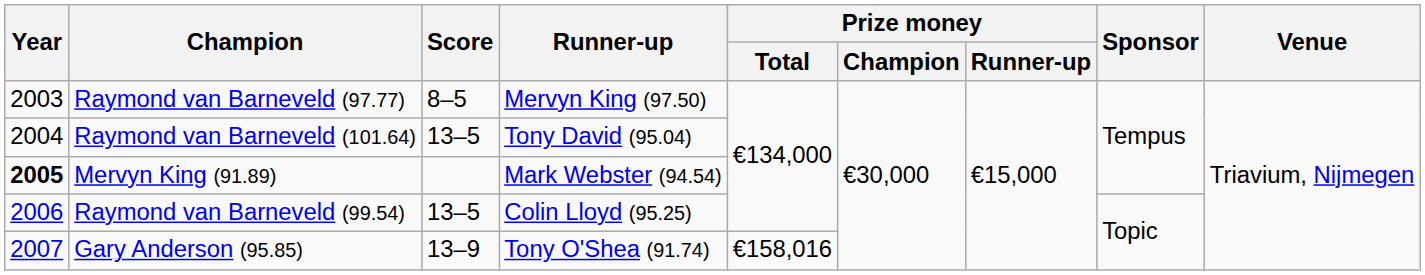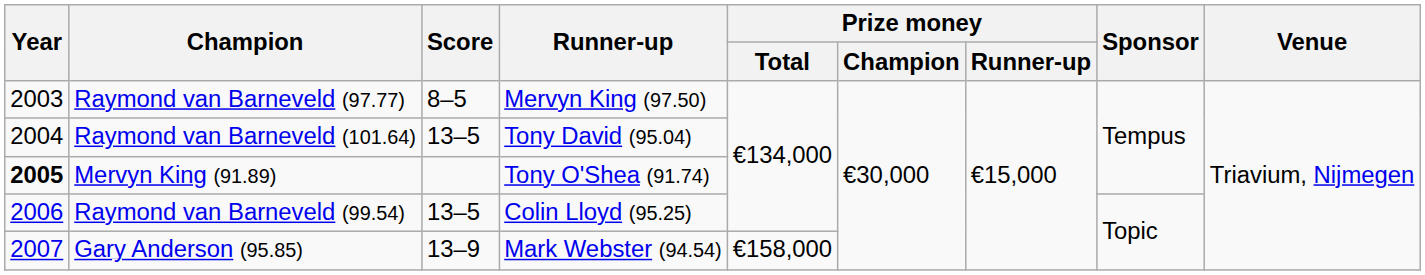Mervyn King (91.89) | Runner-up: Mark Webster (94.54) -> Tony O'Shea (91.74)
Gary Anderson (95.85) | Runner-up: Tony O'Shea (91.74) -> Mark Webster (94.54)
Gary Anderson (95.85) | Prize money / Total: €158,016 -> €158,000
